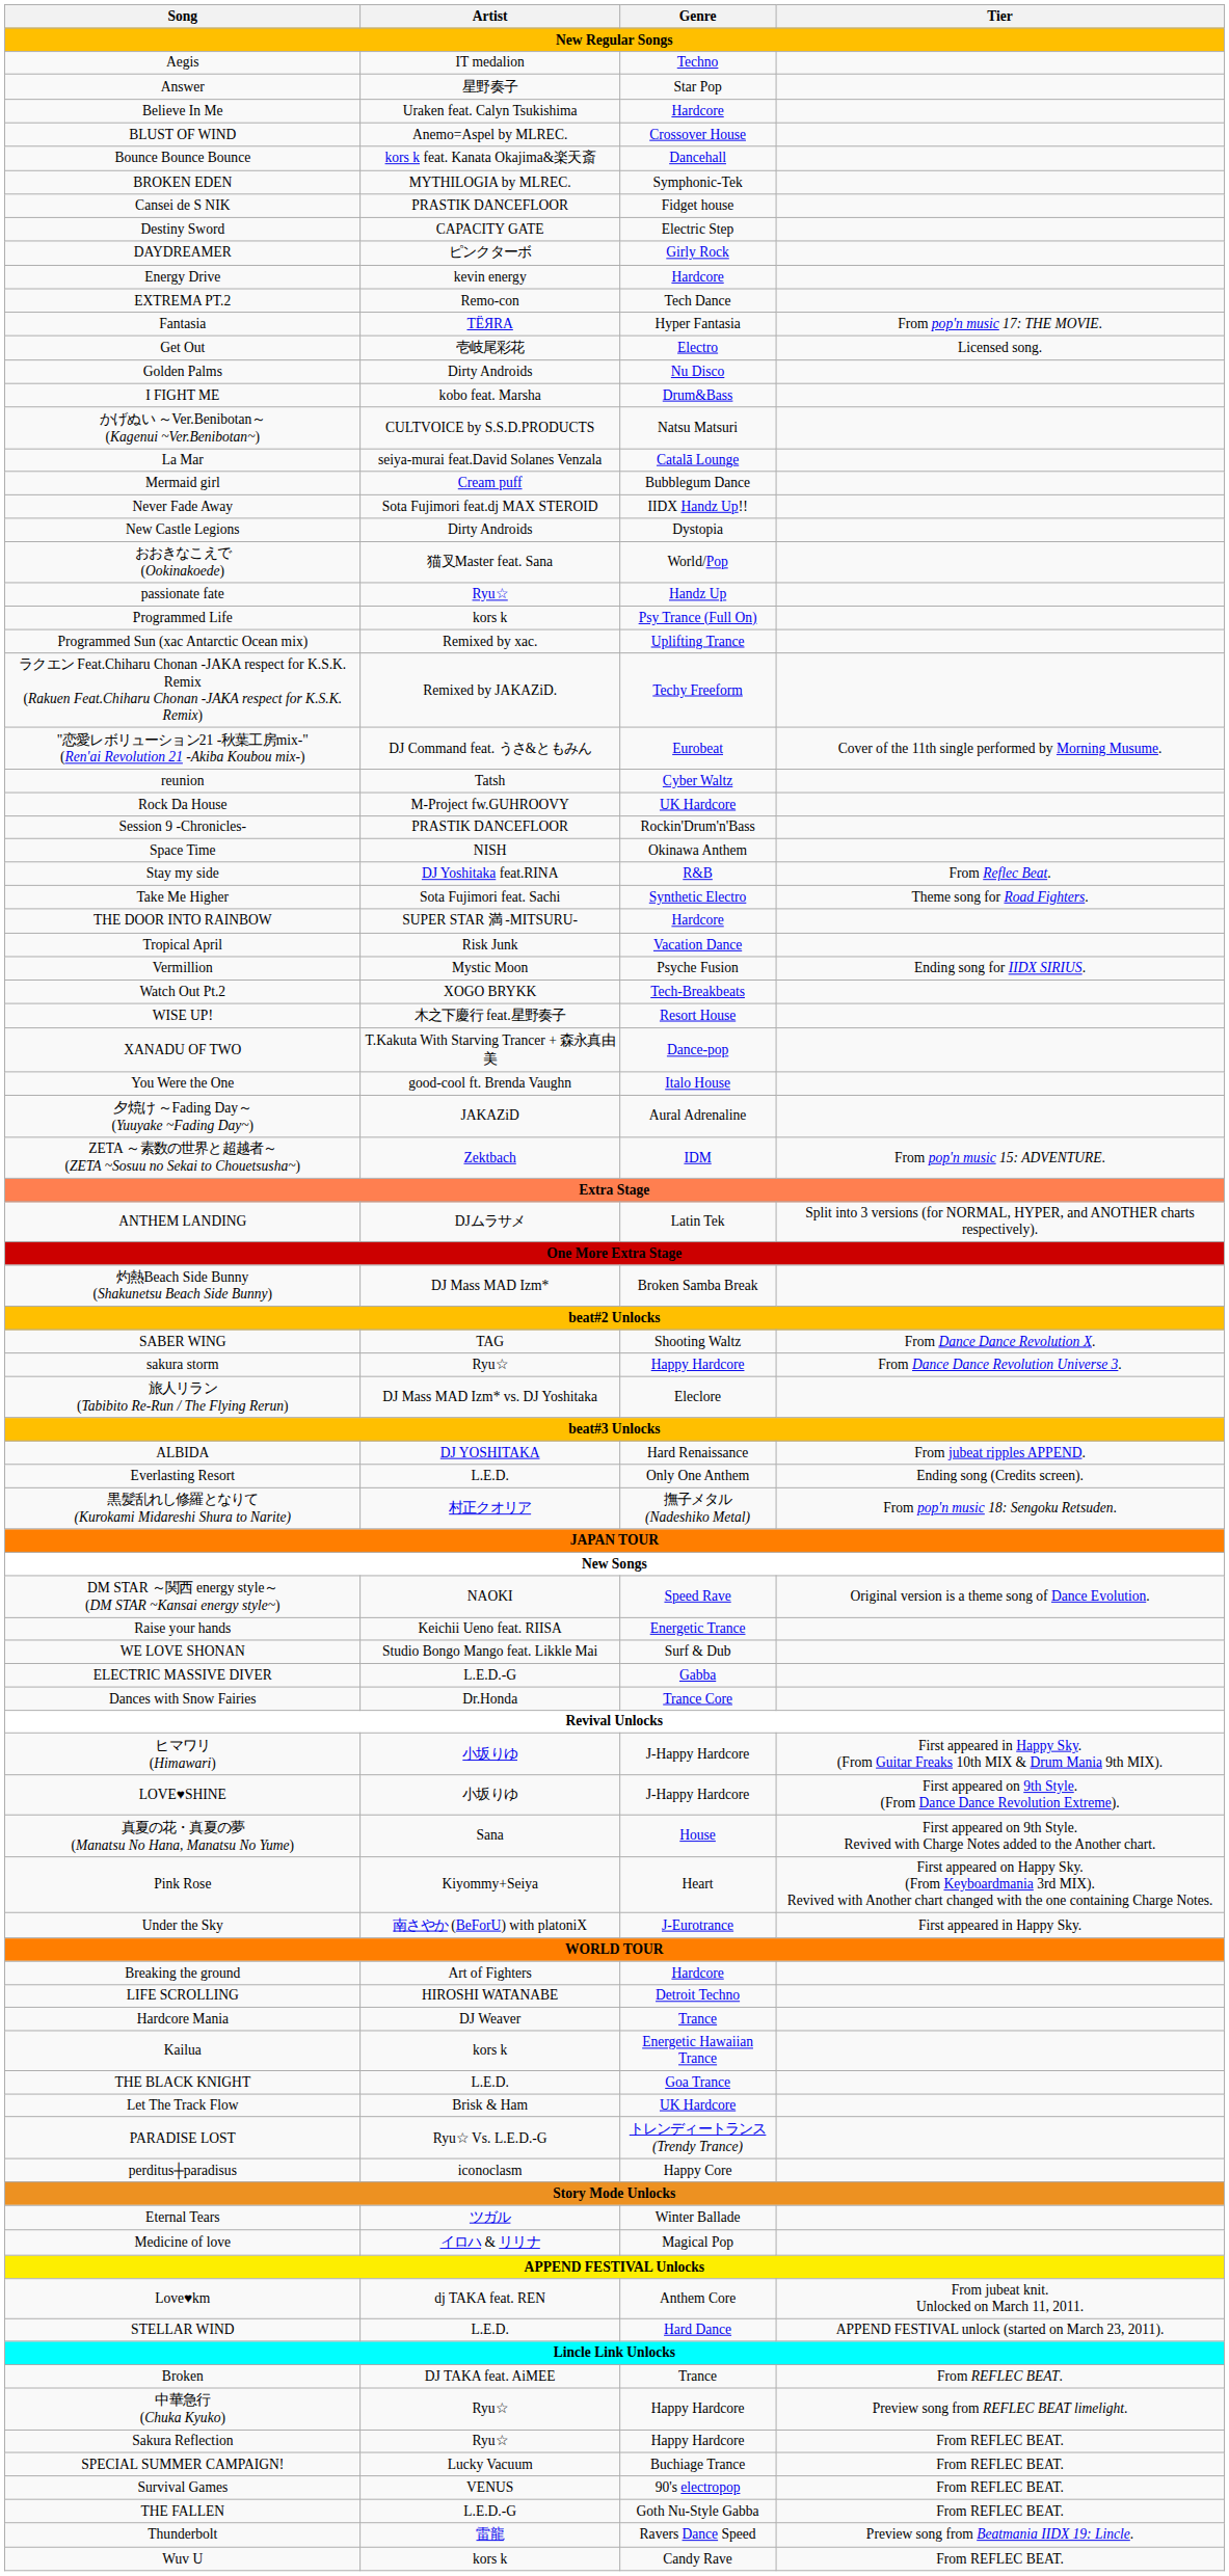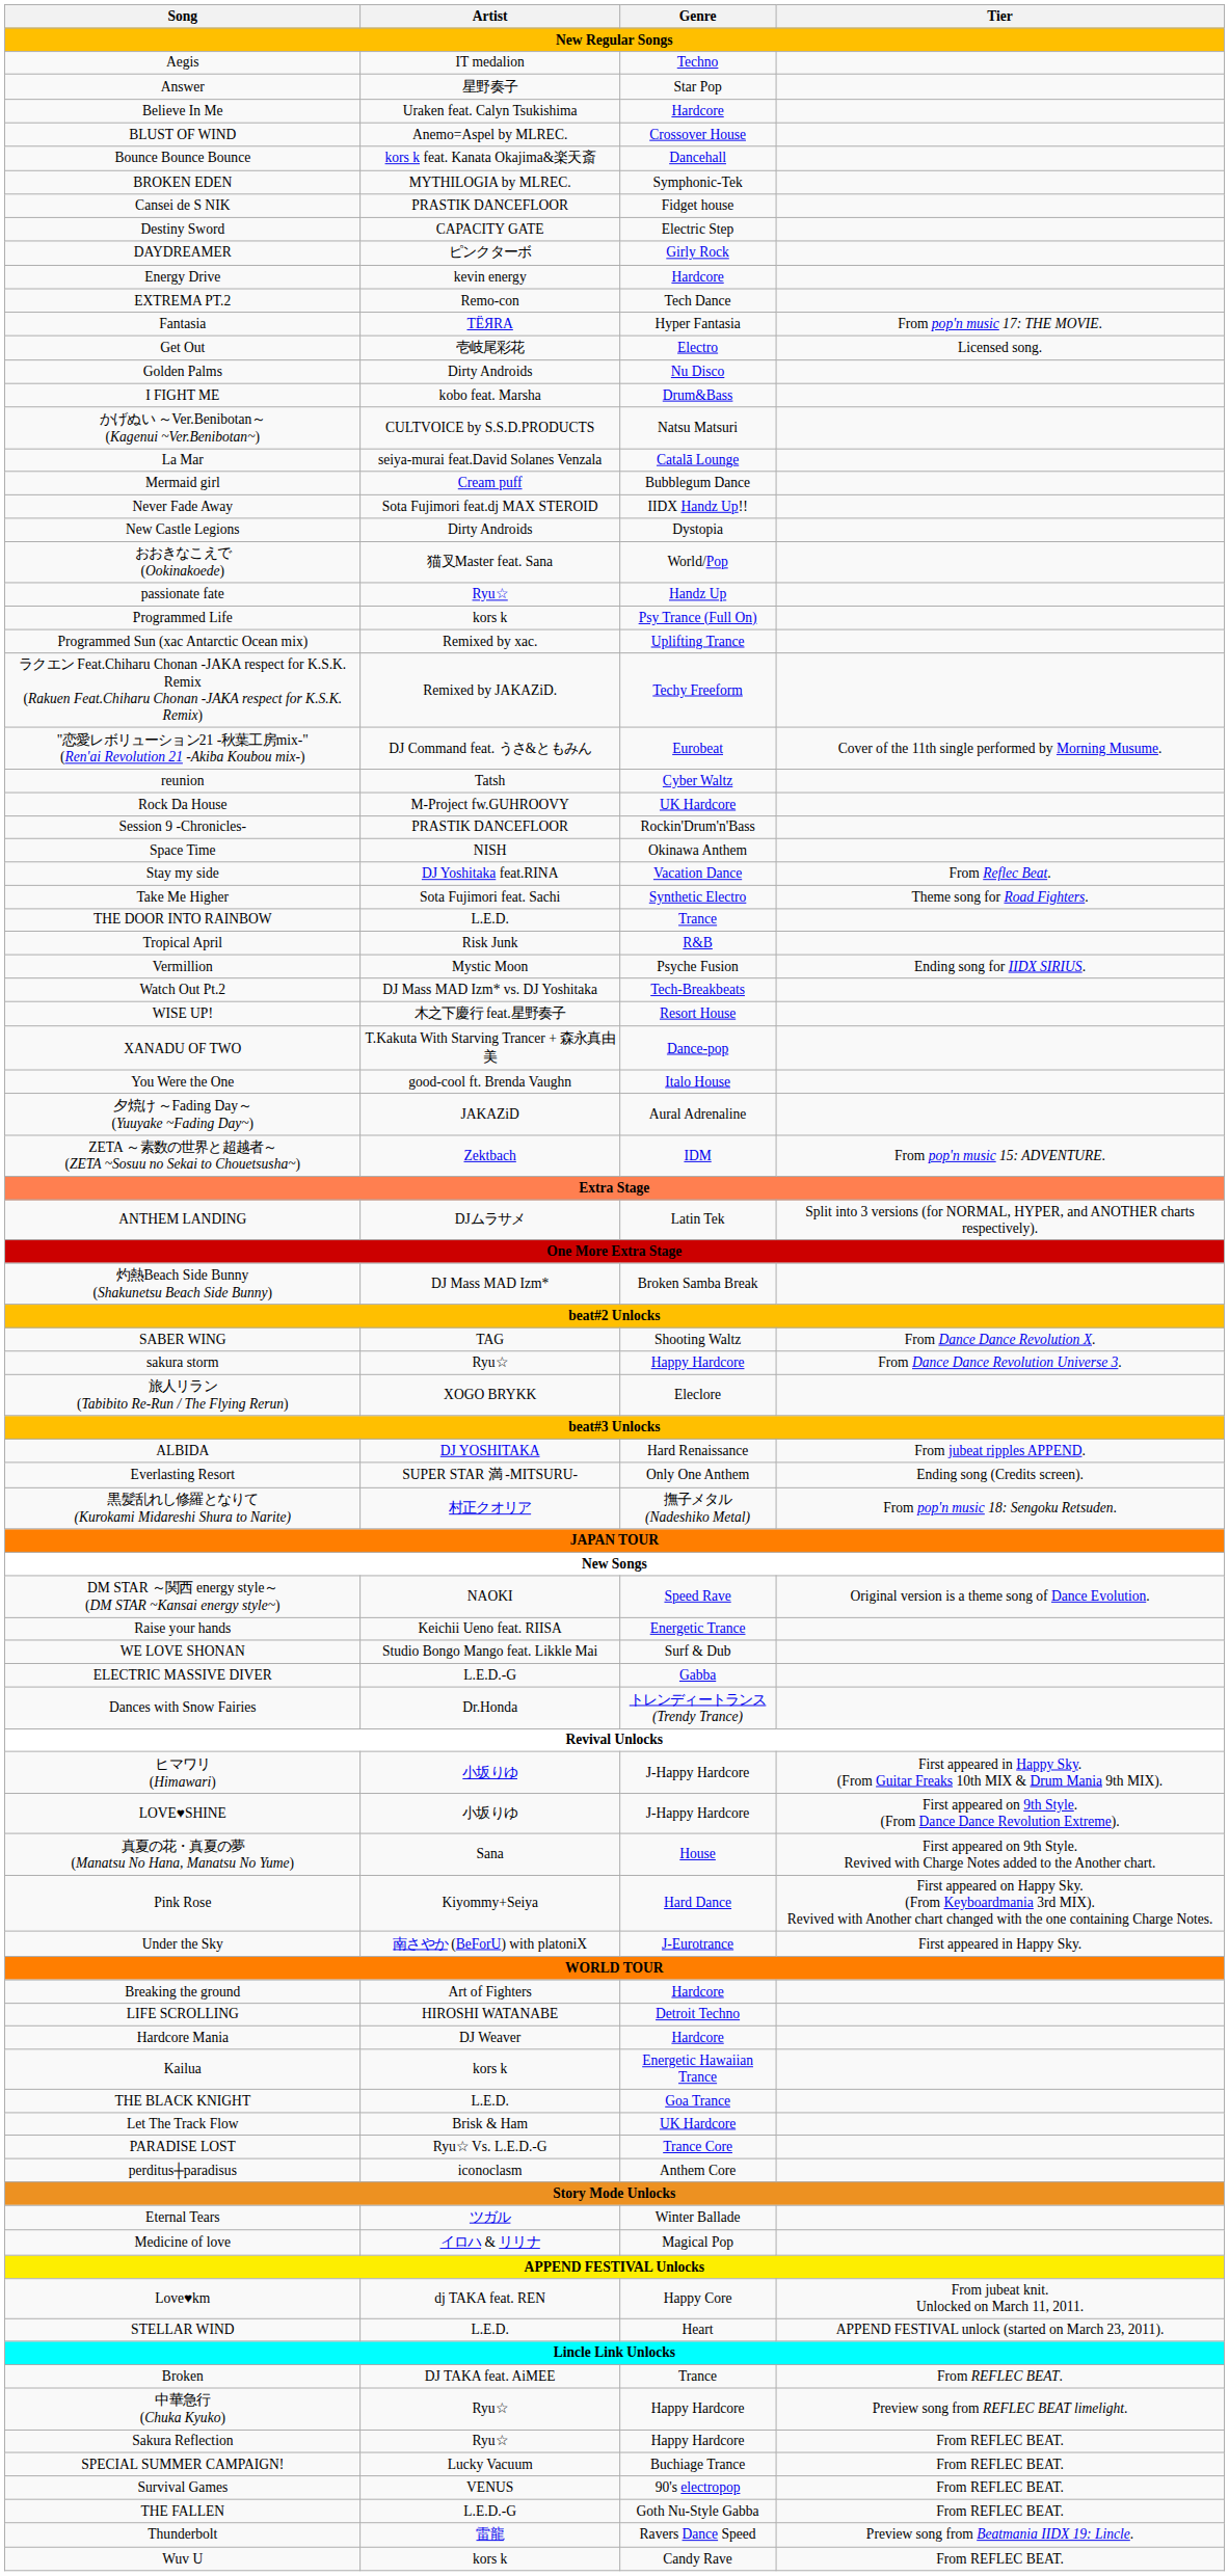Stay my side | Genre: R&B -> Vacation Dance
THE DOOR INTO RAINBOW | Artist: SUPER STAR 満 -MITSURU- -> L.E.D.
THE DOOR INTO RAINBOW | Genre: Hardcore -> Trance
Tropical April | Genre: Vacation Dance -> R&B
Watch Out Pt.2 | Artist: XOGO BRYKK -> DJ Mass MAD Izm* vs. DJ Yoshitaka
旅人リラン (Tabibito Re-Run / The Flying Rerun) | Artist: DJ Mass MAD Izm* vs. DJ Yoshitaka -> XOGO BRYKK
Everlasting Resort | Artist: L.E.D. -> SUPER STAR 満 -MITSURU-
Dances with Snow Fairies | Genre: Trance Core -> トレンディートランス (Trendy Trance)
Pink Rose | Genre: Heart -> Hard Dance
Hardcore Mania | Genre: Trance -> Hardcore
PARADISE LOST | Genre: トレンディートランス (Trendy Trance) -> Trance Core
perditus┼paradisus | Genre: Happy Core -> Anthem Core
Love♥km | Genre: Anthem Core -> Happy Core
STELLAR WIND | Genre: Hard Dance -> Heart
